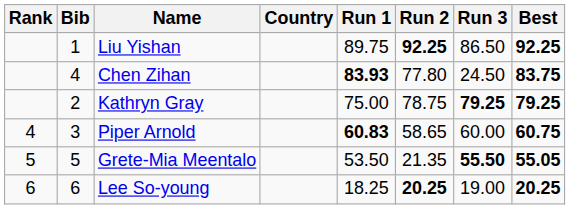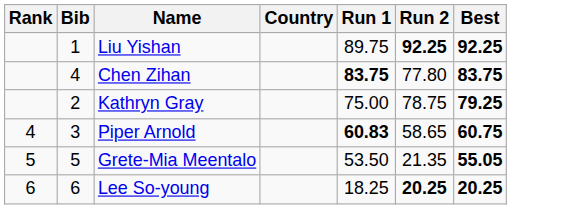- column: Run 3 | 86.50 | 24.50 | 79.25 | 60.00 | 55.50 | 19.00
Chen Zihan | Run 1: 83.93 -> 83.75
